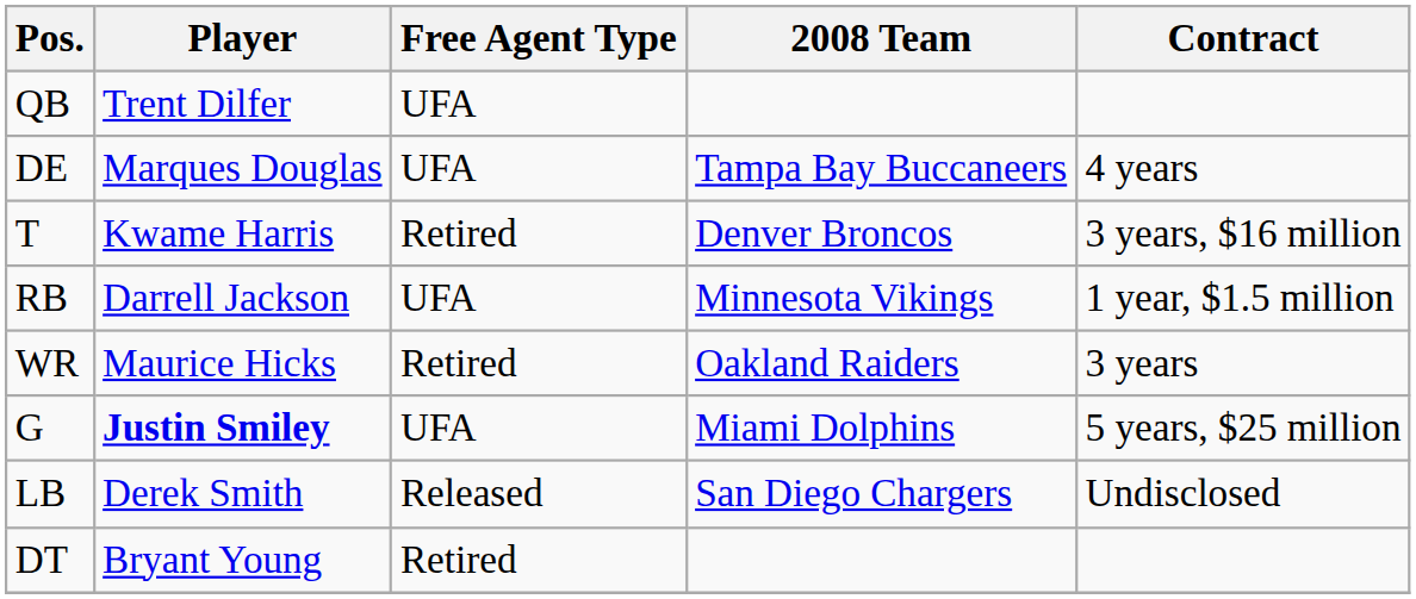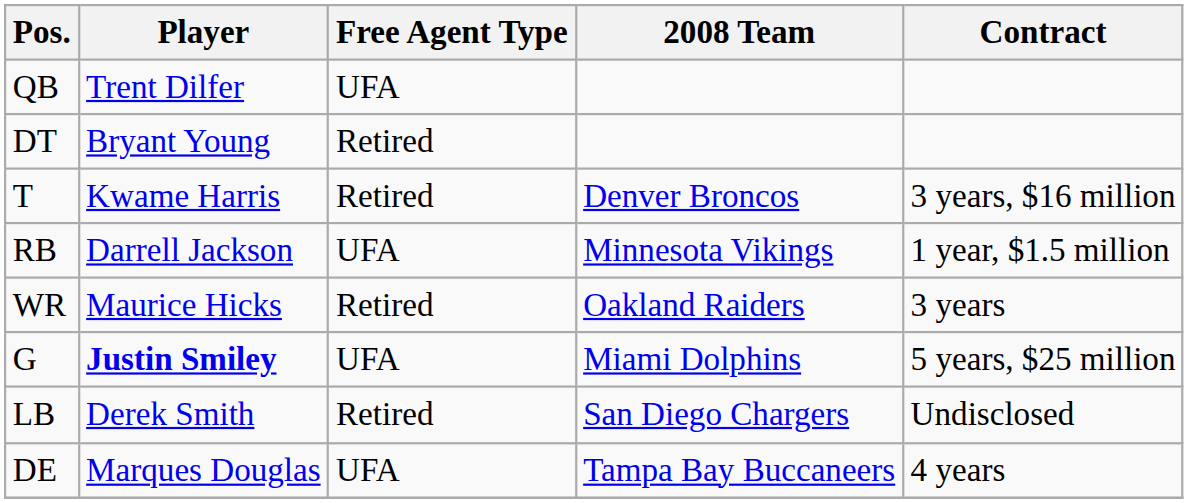rows swapped: DE <-> DT
LB | Free Agent Type: Released -> Retired
